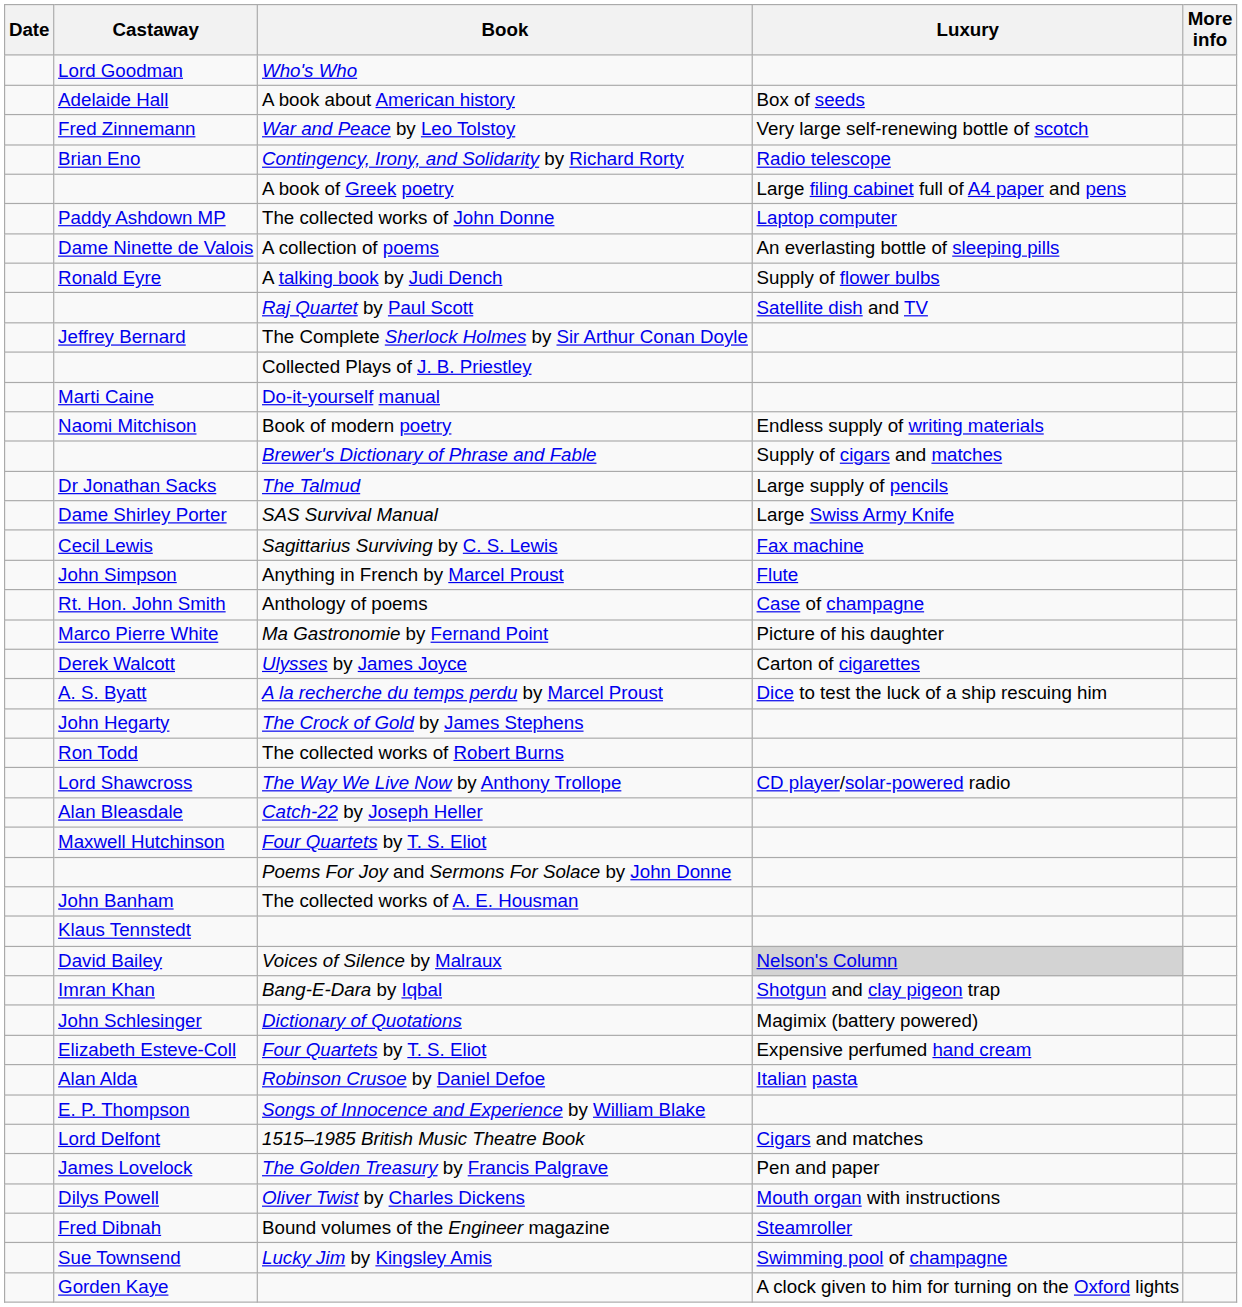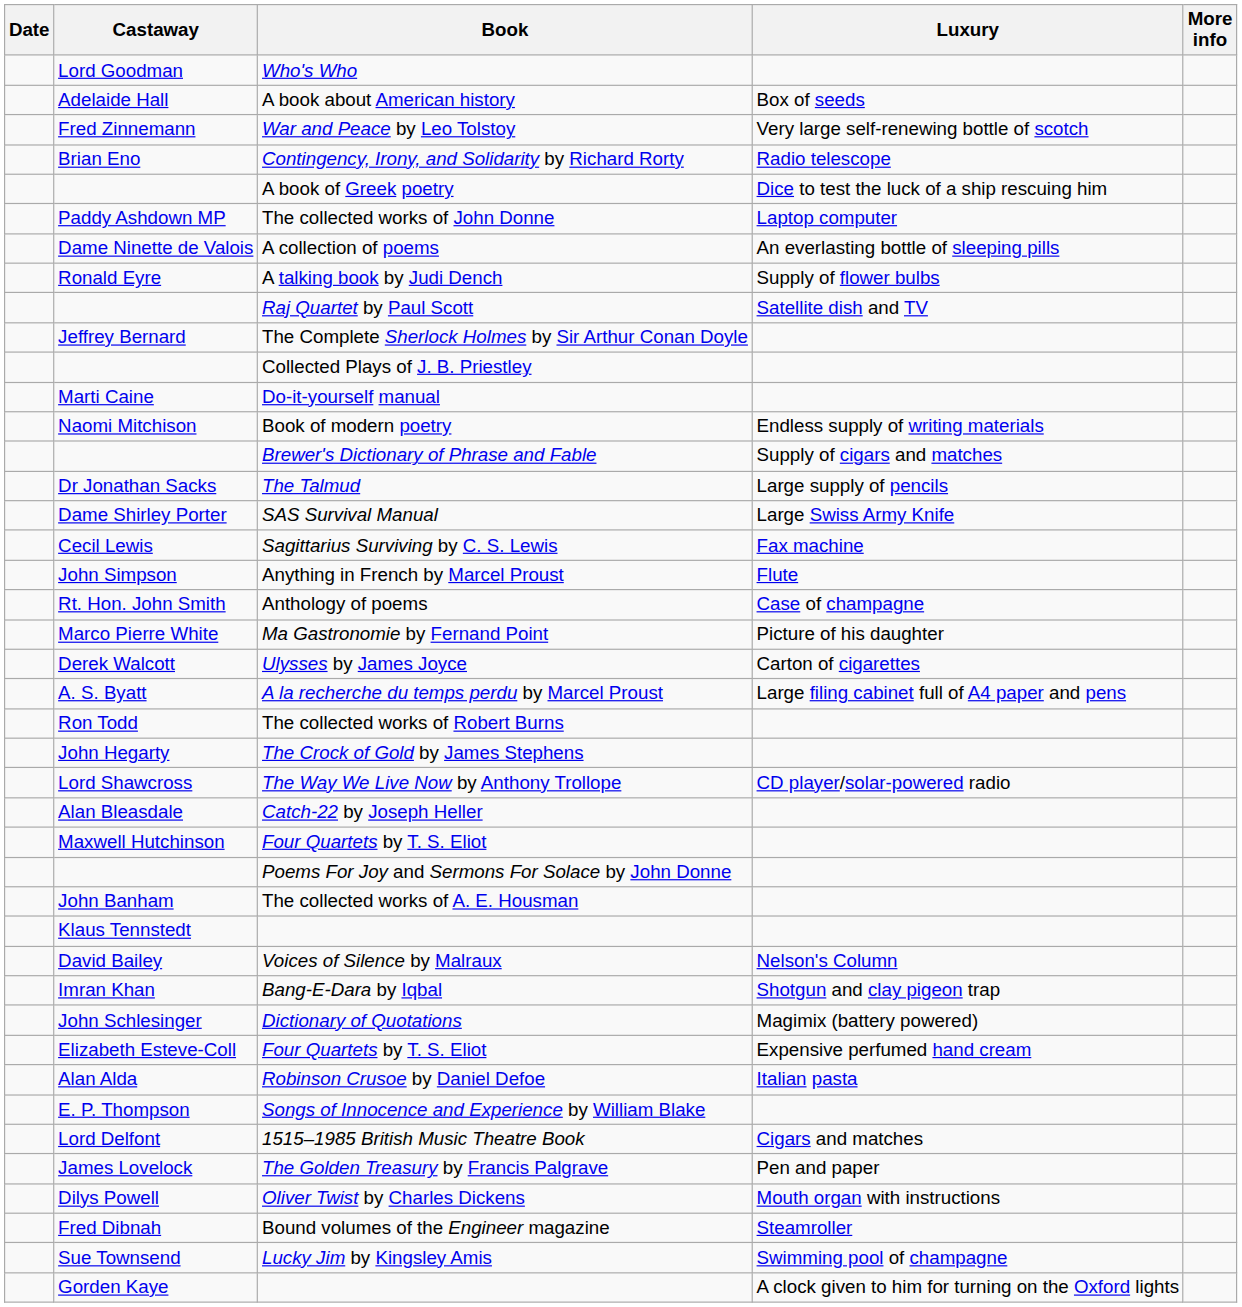A book of Greek poetry | Luxury: Large filing cabinet full of A4 paper and pens -> Dice to test the luck of a ship rescuing him
A la recherche du temps perdu by Marcel Proust | Luxury: Dice to test the luck of a ship rescuing him -> Large filing cabinet full of A4 paper and pens
rows swapped: The Crock of Gold by James Stephens <-> The collected works of Robert Burns
Voices of Silence by Malraux | Luxury: lightgrey background -> no background
